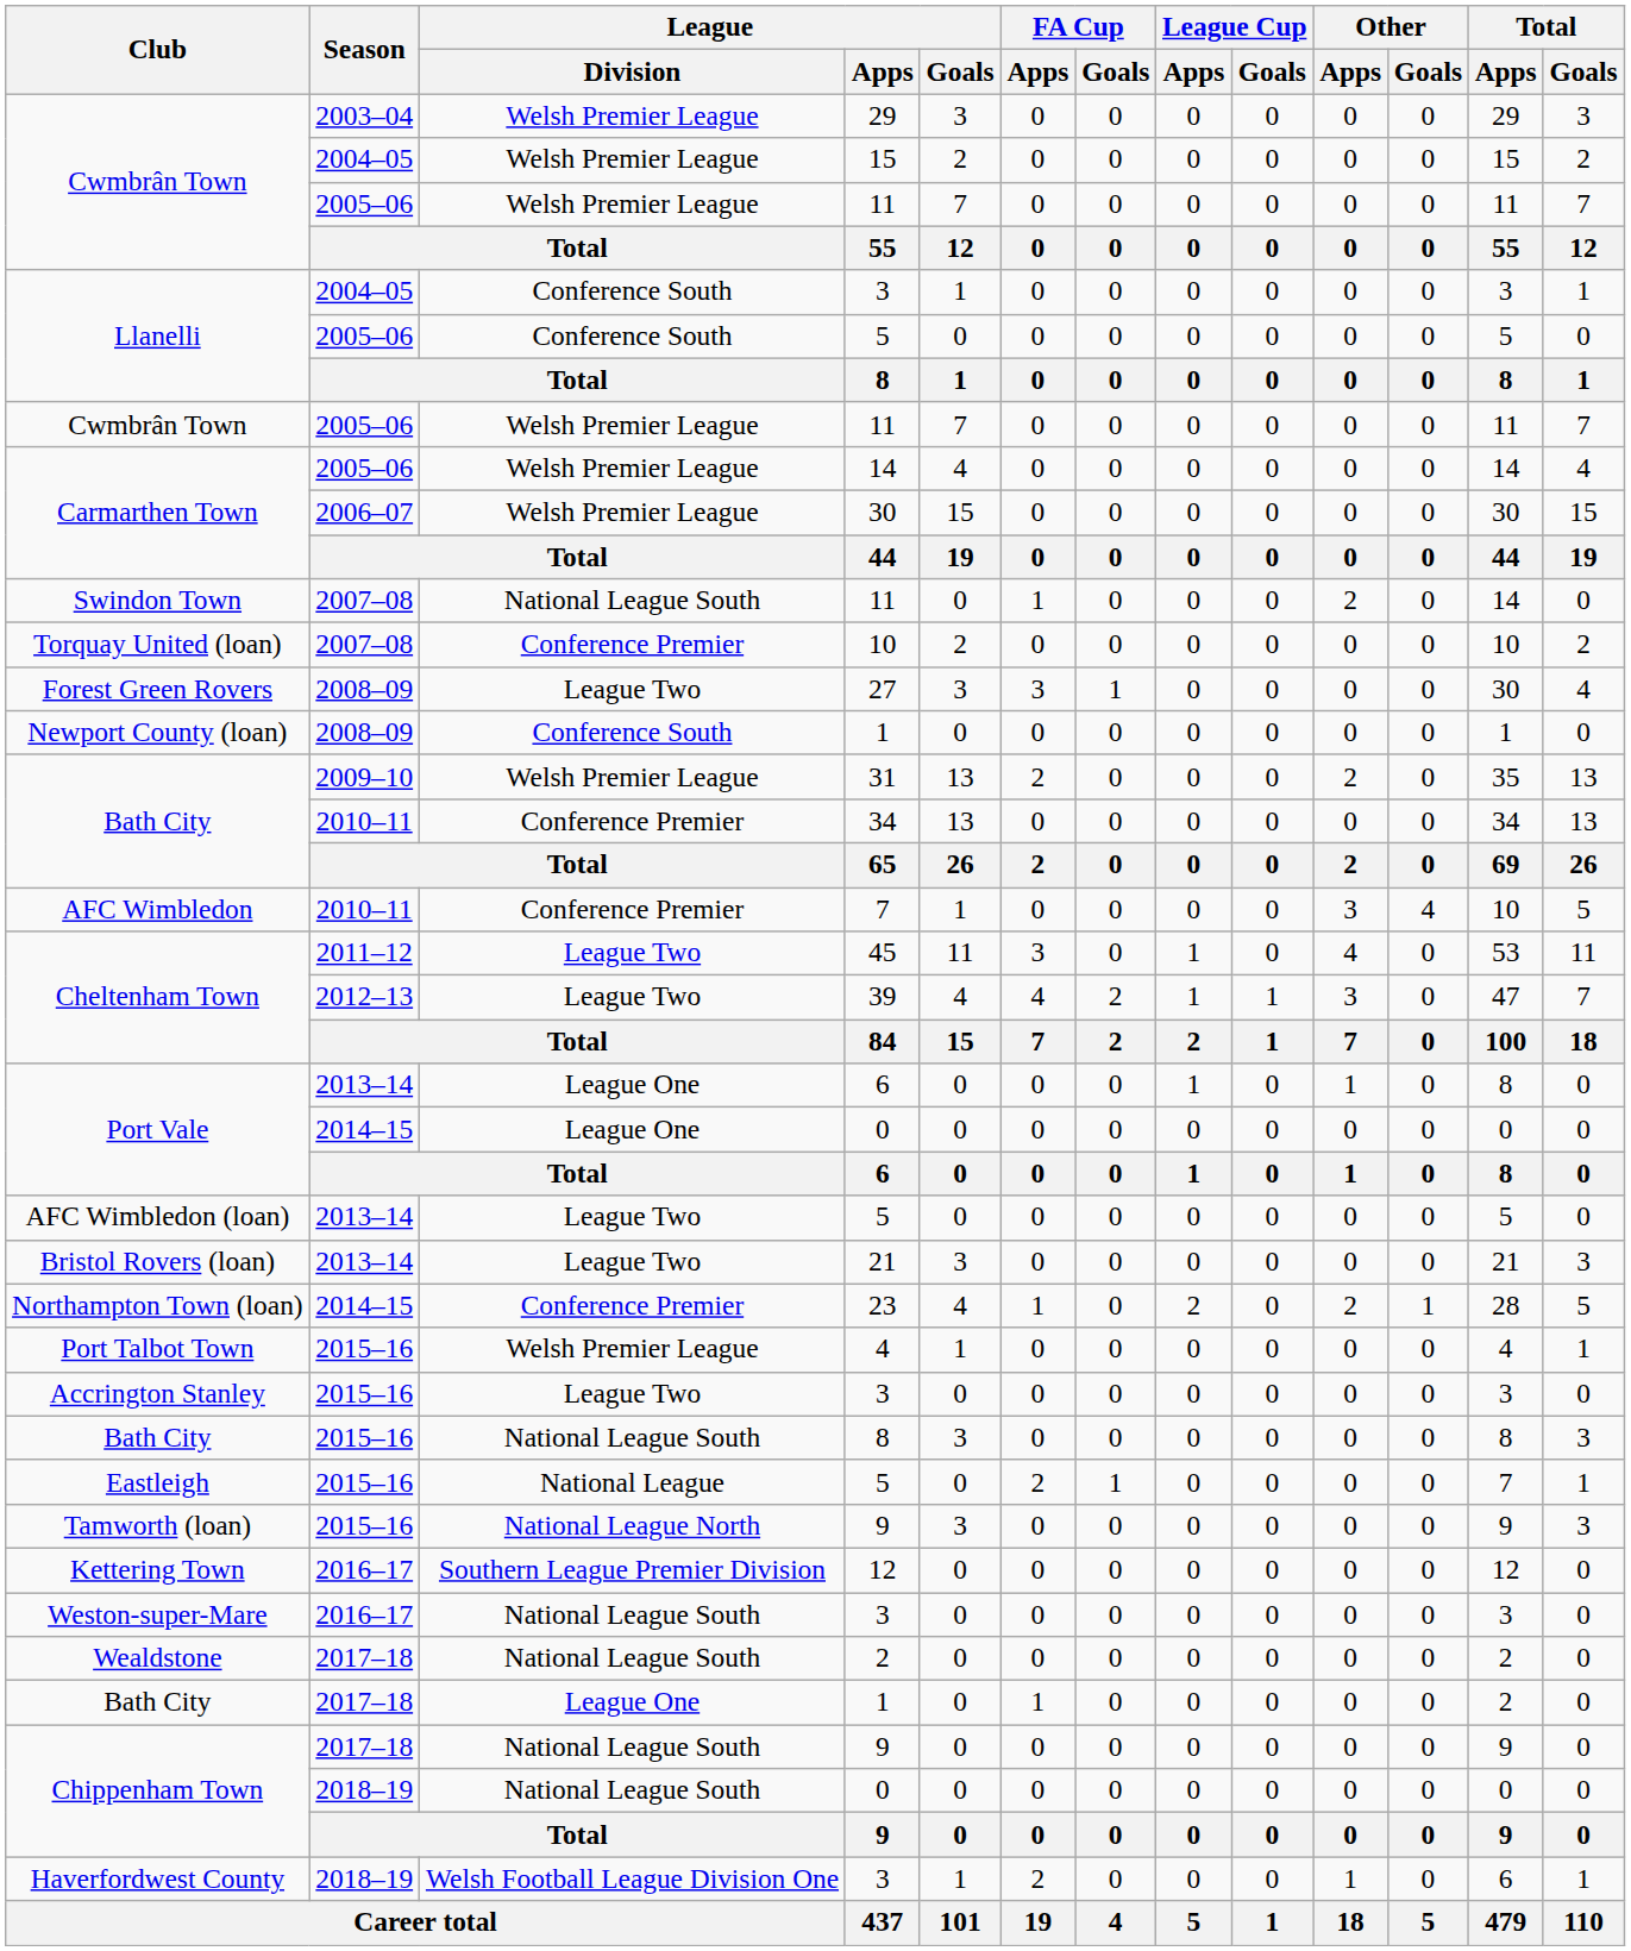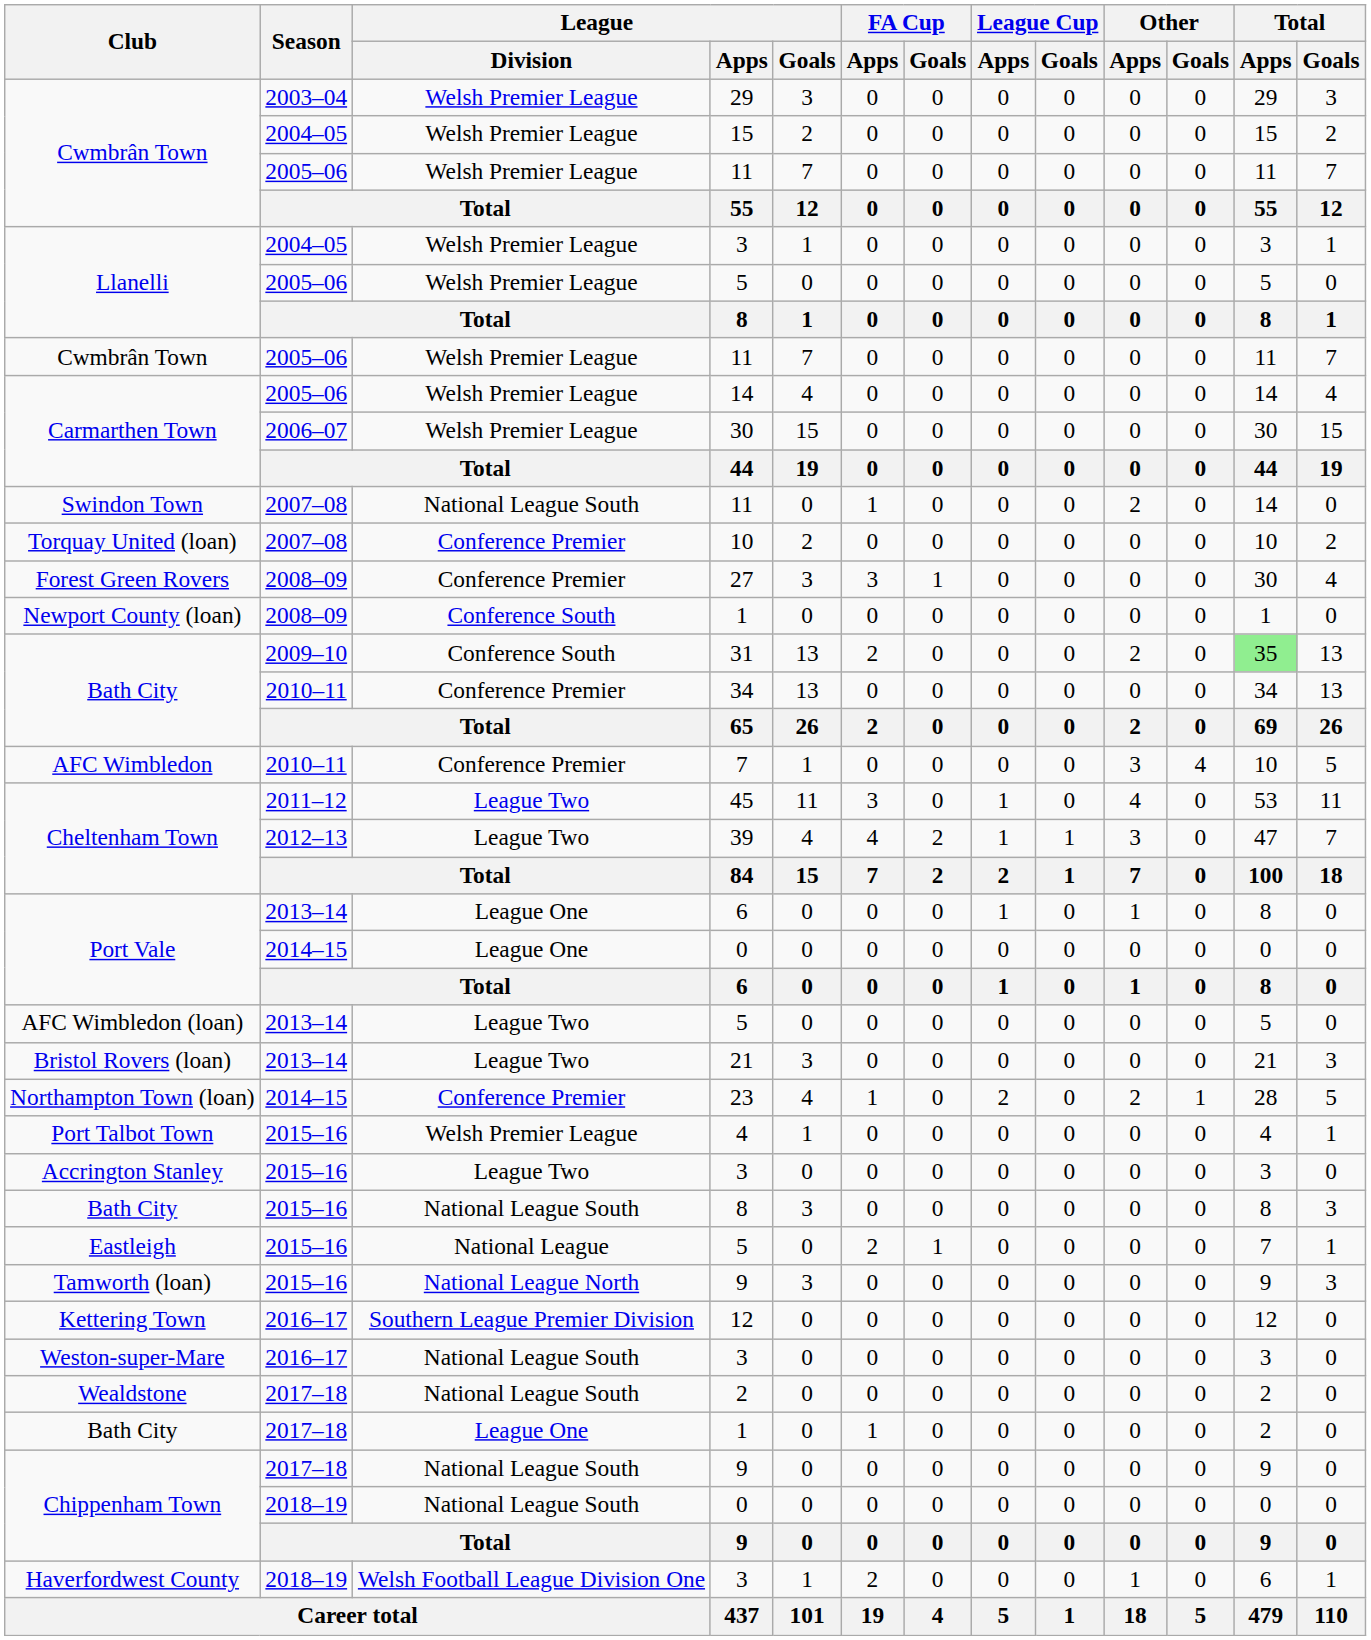Llanelli / 3 | League / Division: Conference South -> Welsh Premier League
Llanelli / 5 | League / Division: Conference South -> Welsh Premier League
27 | League / Division: League Two -> Conference Premier
31 | League / Division: Welsh Premier League -> Conference South
31 | Total / Apps: no background -> lightgreen background
